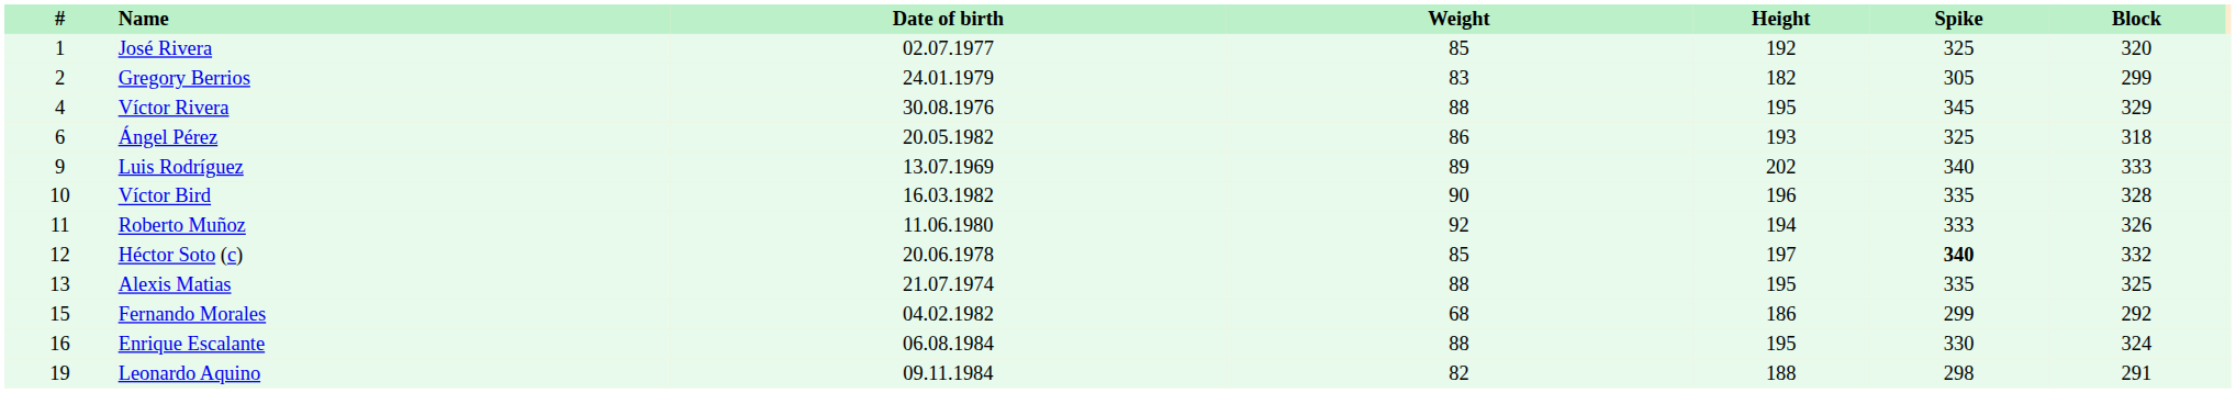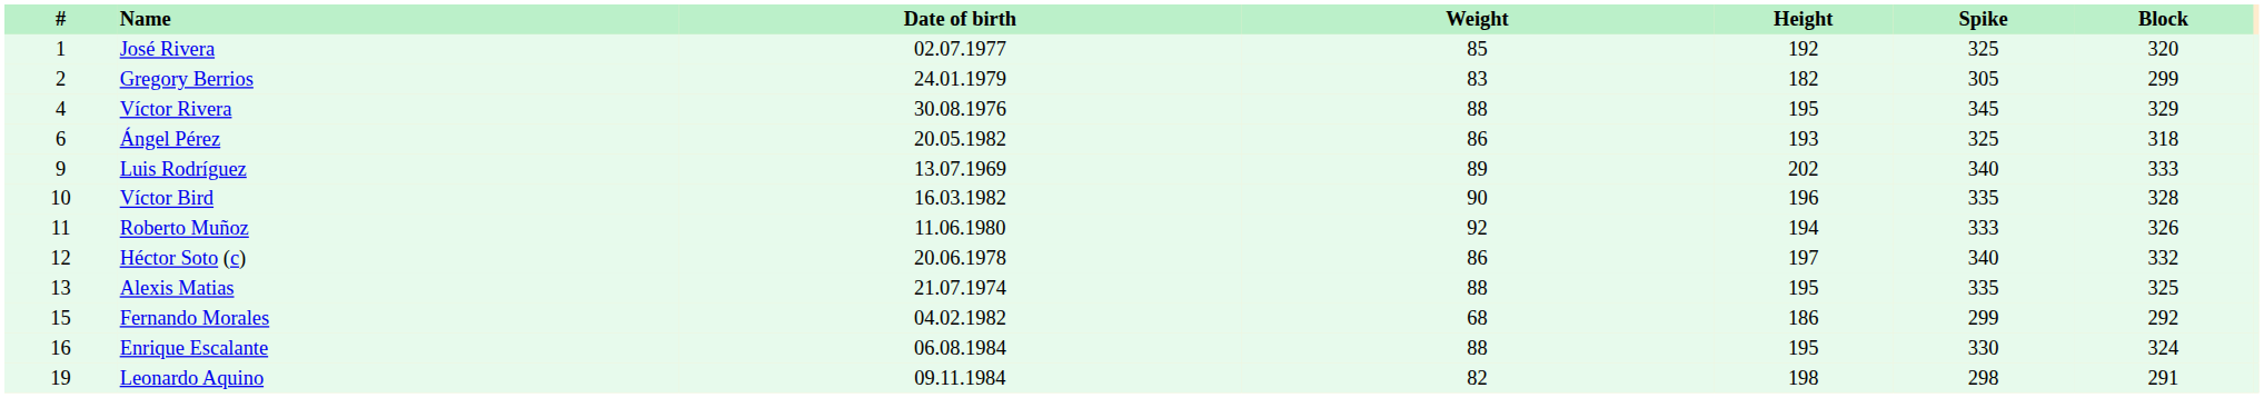Héctor Soto (c) | Weight: 85 -> 86
Héctor Soto (c) | Spike: bold -> normal
Leonardo Aquino | Height: 188 -> 198
